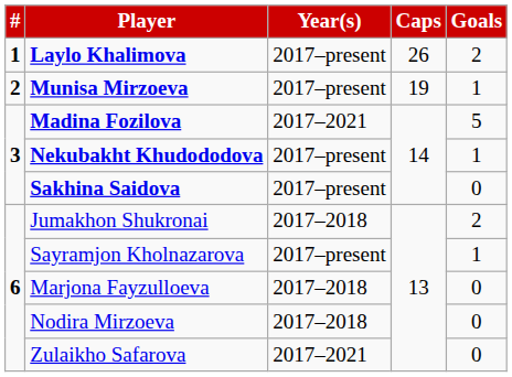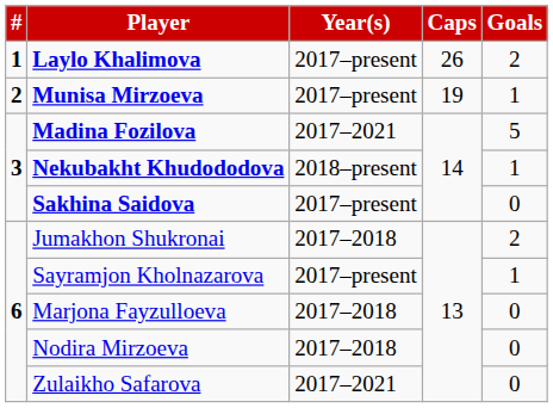Nekubakht Khudododova | Year(s): 2017–present -> 2018–present
